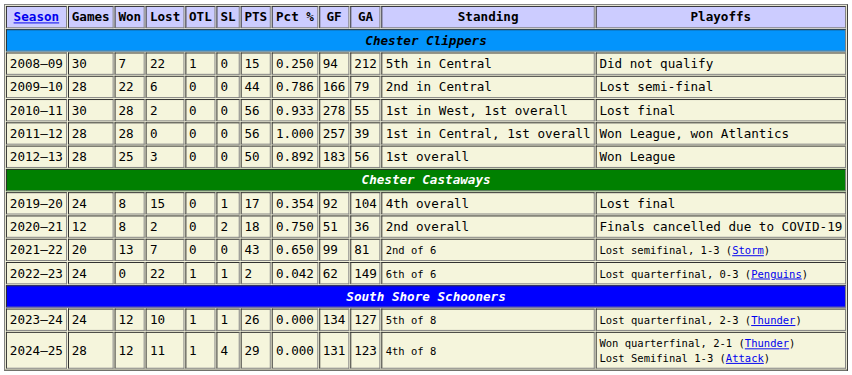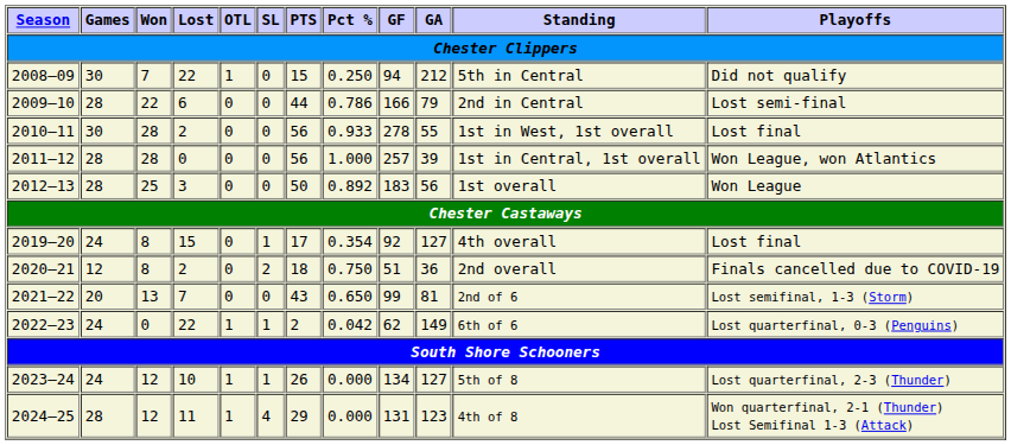2019–20 | GA: 104 -> 127
